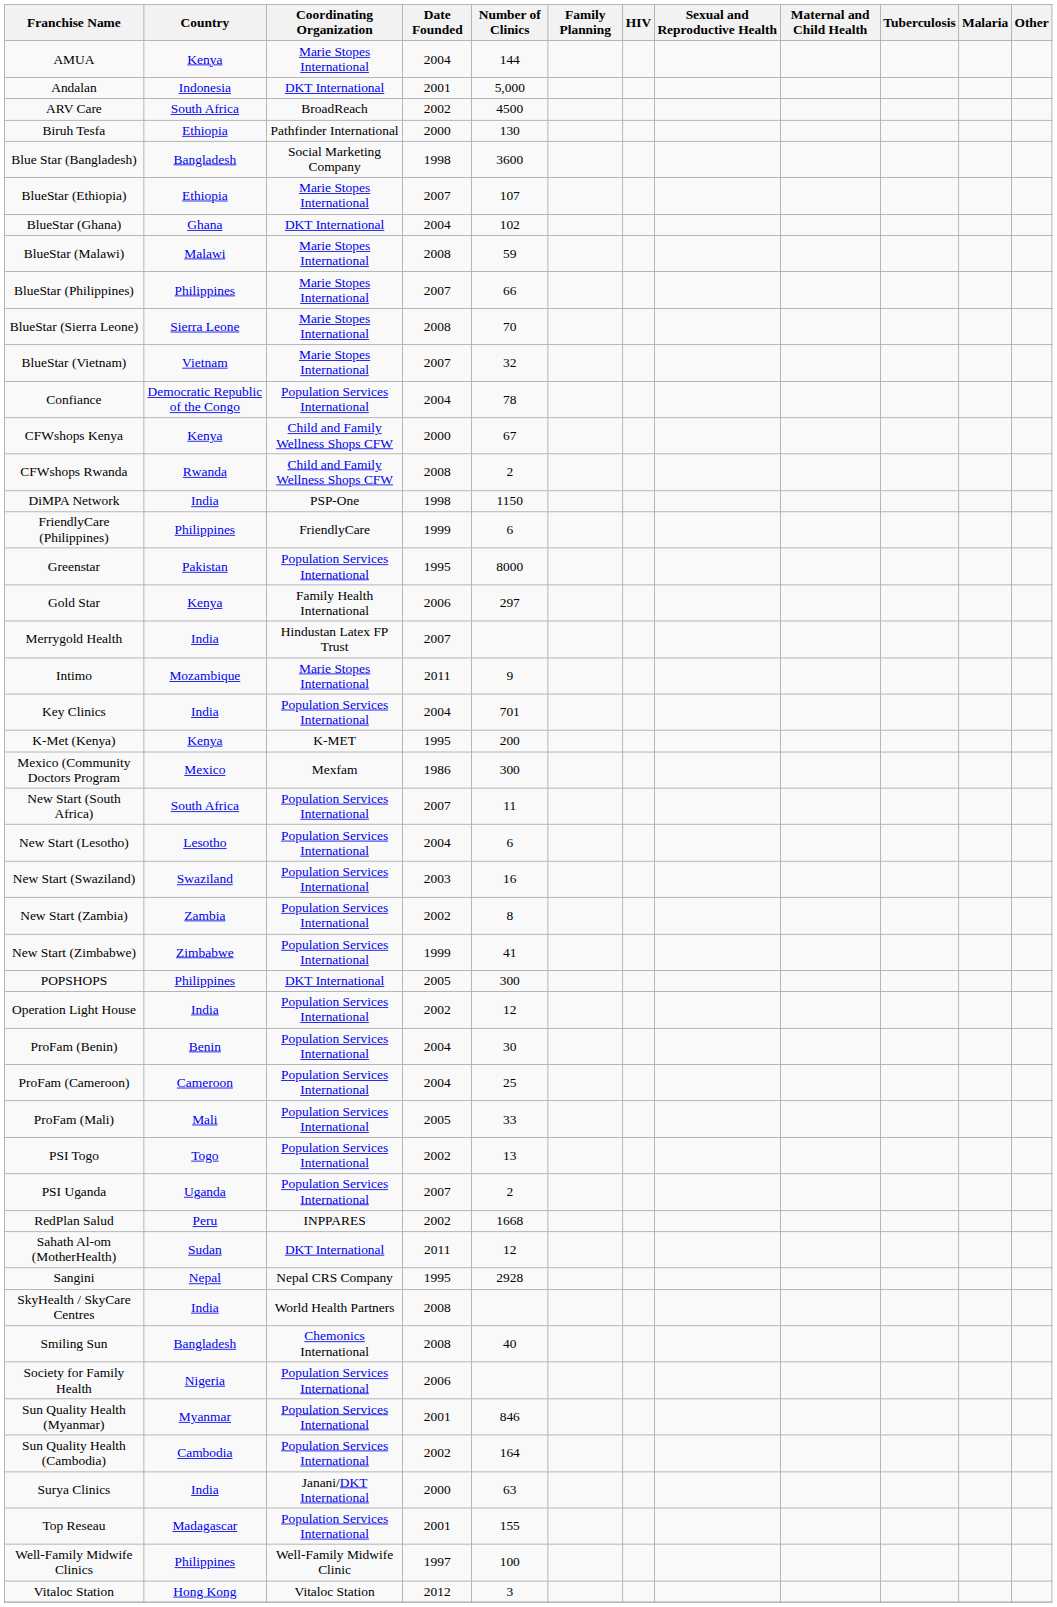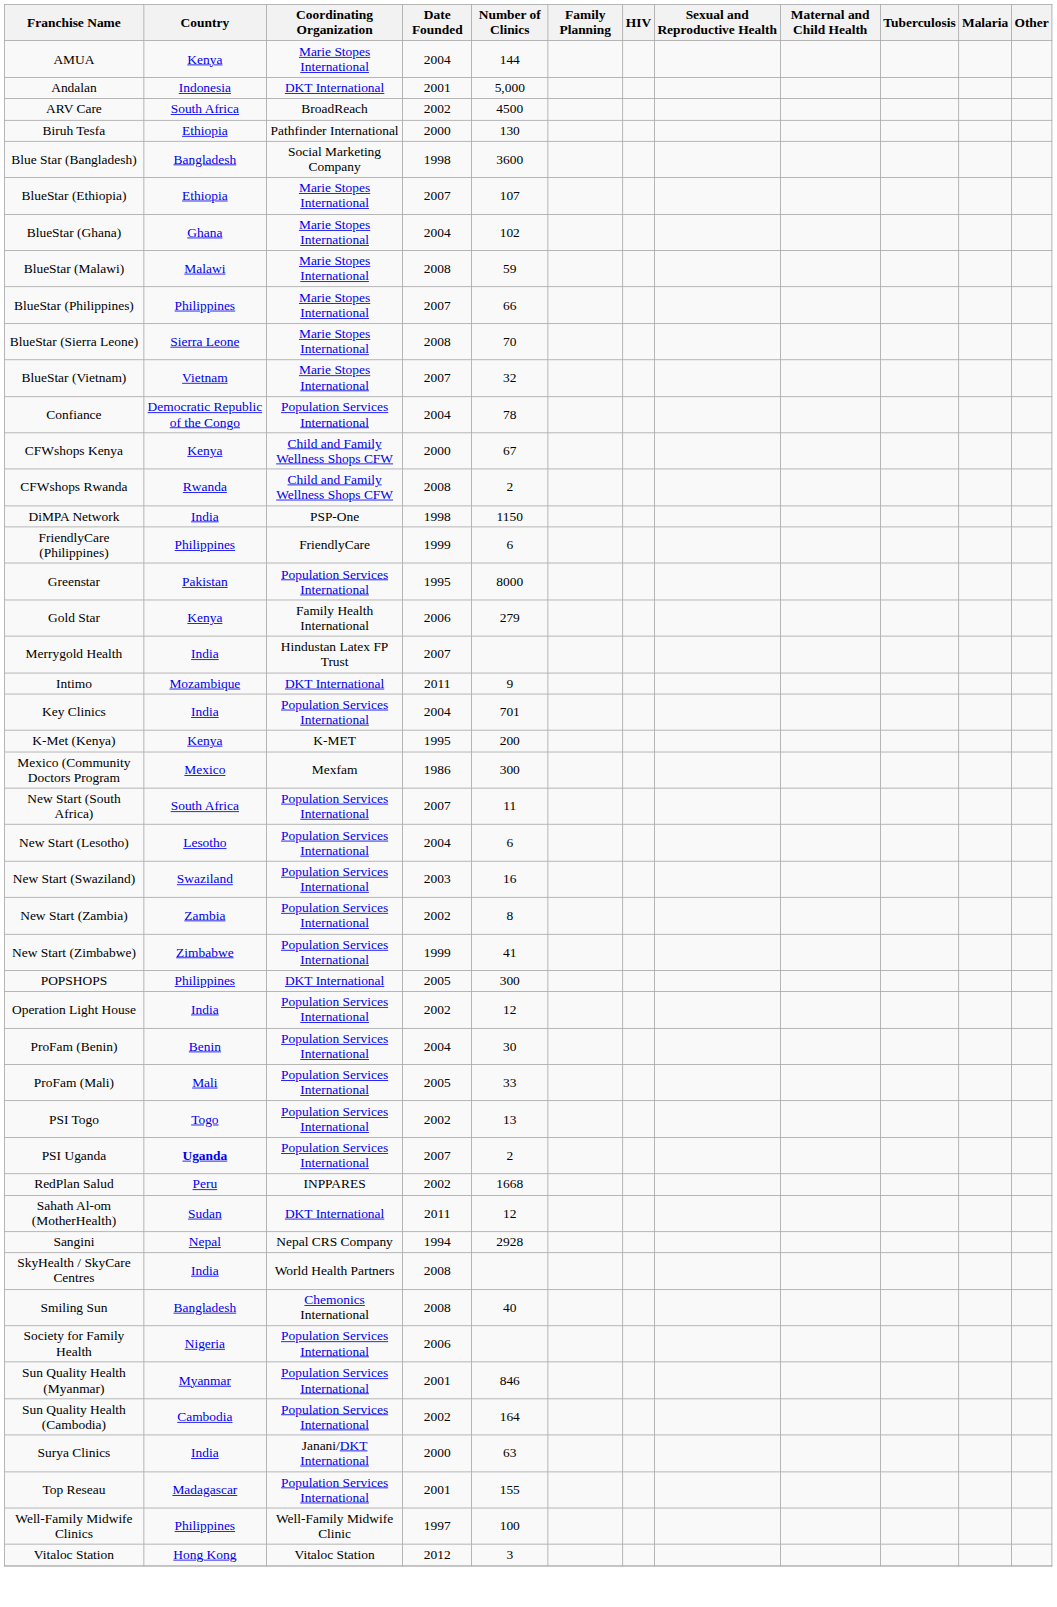BlueStar (Ghana) | Coordinating Organization: DKT International -> Marie Stopes International
Gold Star | Number of Clinics: 297 -> 279
Intimo | Coordinating Organization: Marie Stopes International -> DKT International
- row: ProFam (Cameroon) | Cameroon | Population Services International | 2004 | 25
PSI Uganda | Country: normal -> bold
Sangini | Date Founded: 1995 -> 1994
